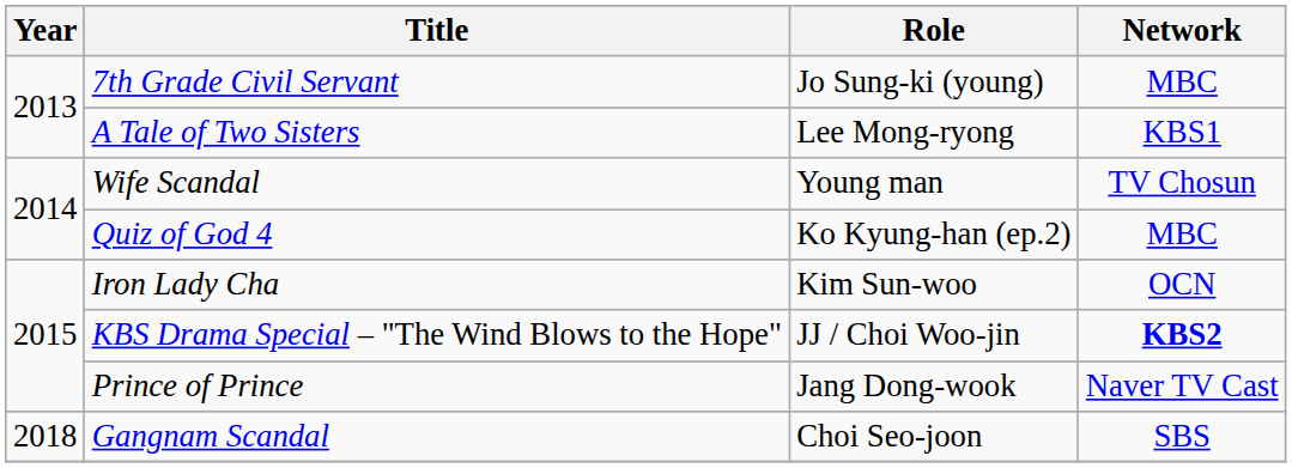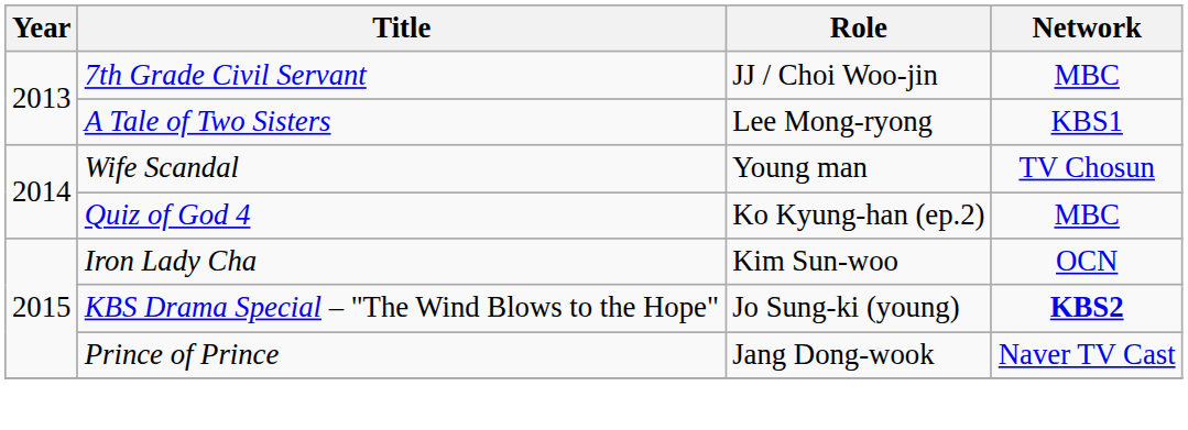7th Grade Civil Servant | Role: Jo Sung-ki (young) -> JJ / Choi Woo-jin
KBS Drama Special – "The Wind Blows to the Hope" | Role: JJ / Choi Woo-jin -> Jo Sung-ki (young)
- row: 2018 | Gangnam Scandal | Choi Seo-joon | SBS
